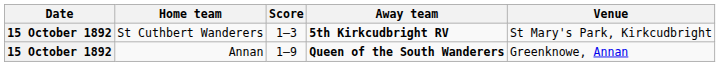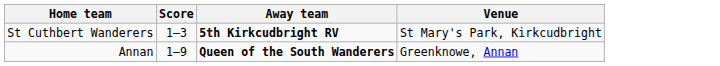- column: Date | 15 October 1892 | 15 October 1892
